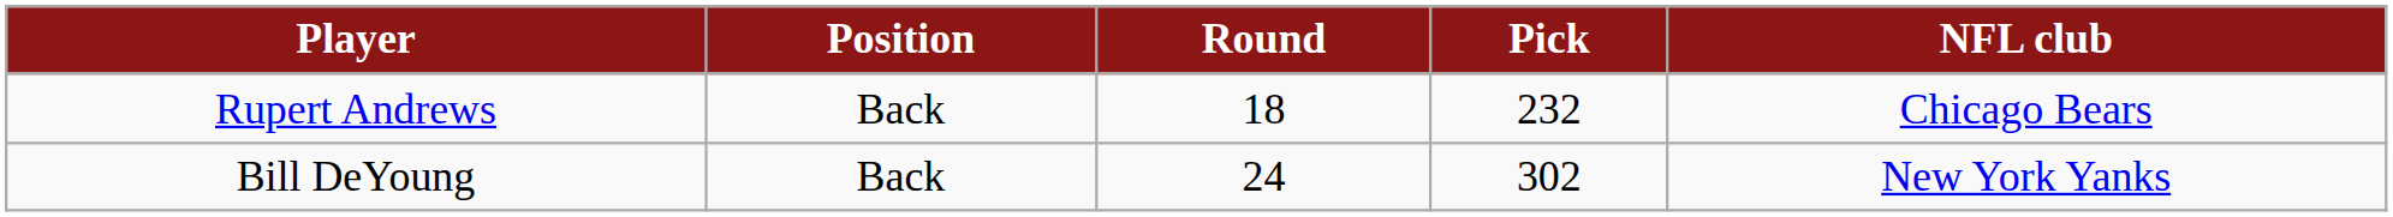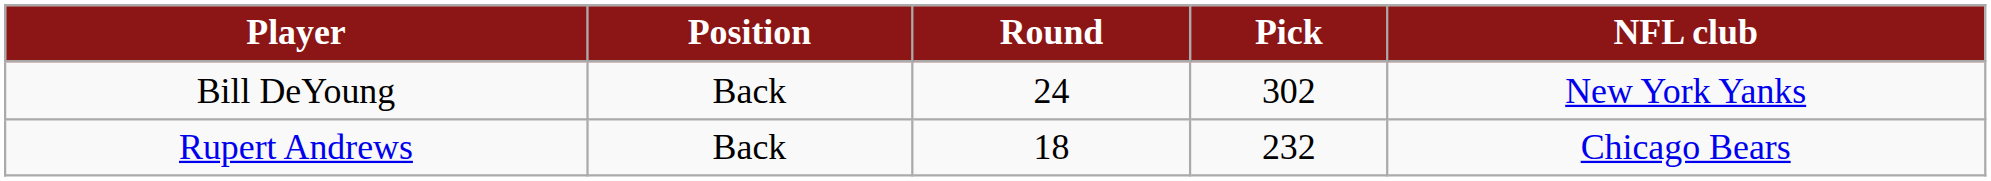rows swapped: Rupert Andrews <-> Bill DeYoung
